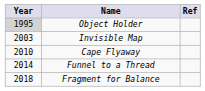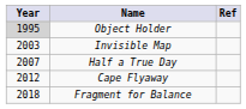+ row: 2007 | Half a True Day
Cape Flyaway | Year: 2010 -> 2012
- row: 2014 | Funnel to a Thread
